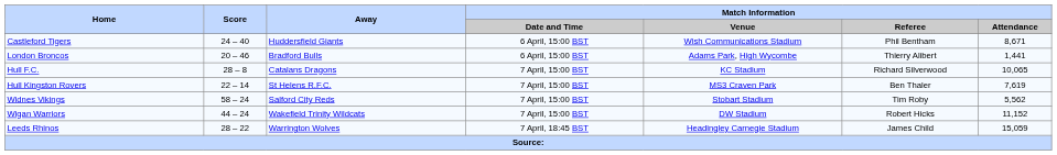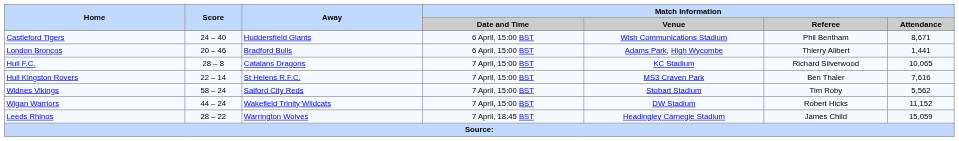Hull Kingston Rovers | Match Information / Attendance: 7,619 -> 7,616
